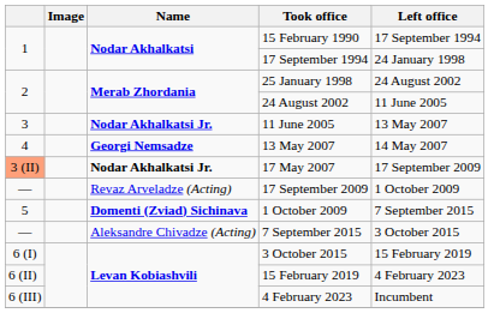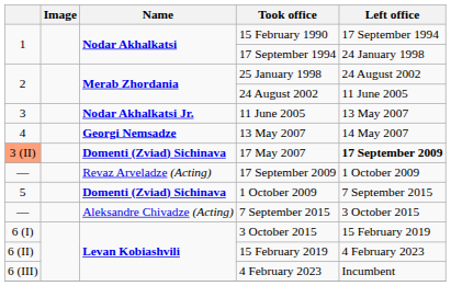17 May 2007 | Name: Nodar Akhalkatsi Jr. -> Domenti (Zviad) Sichinava
17 May 2007 | Left office: normal -> bold
